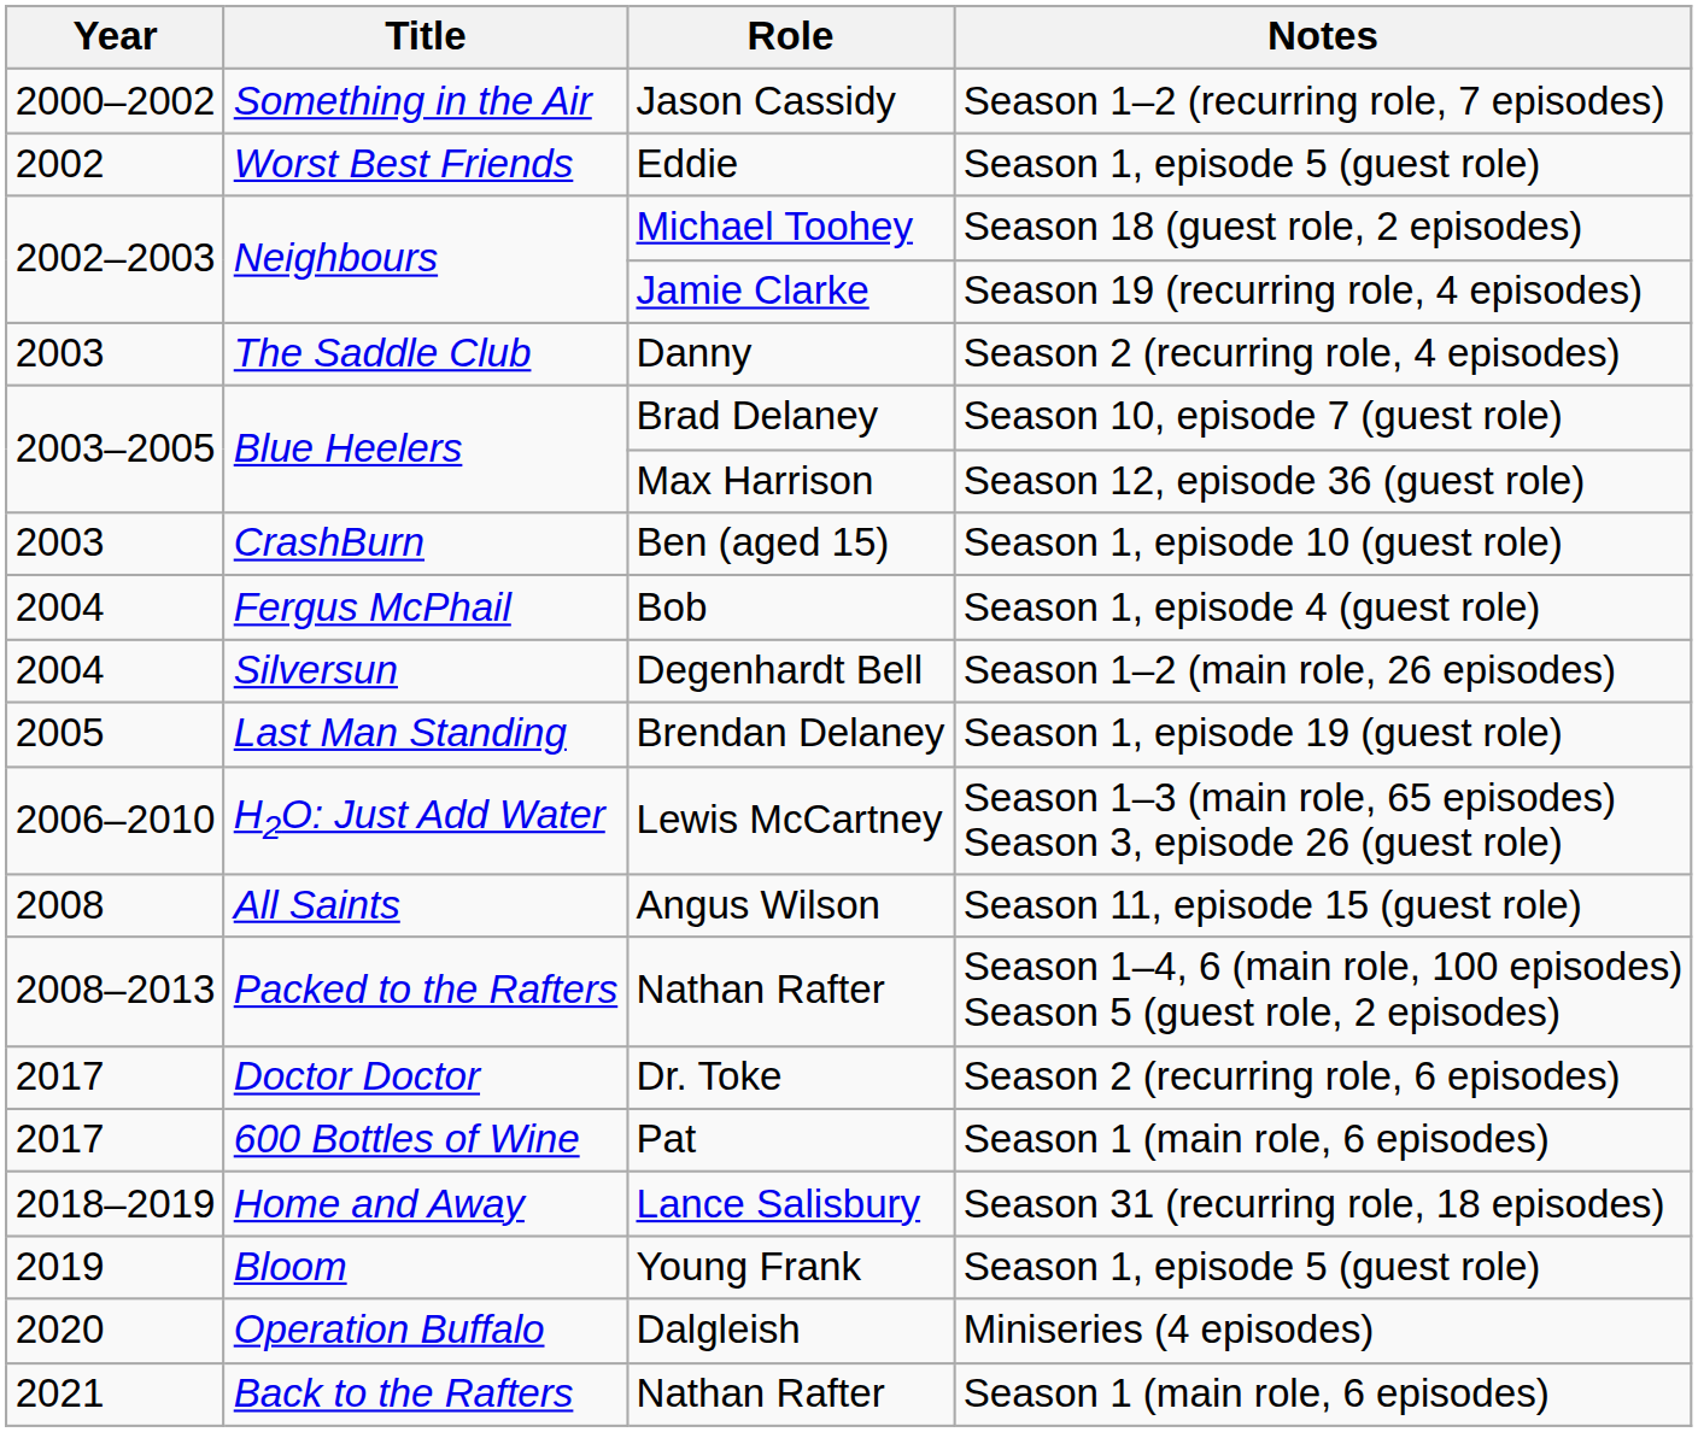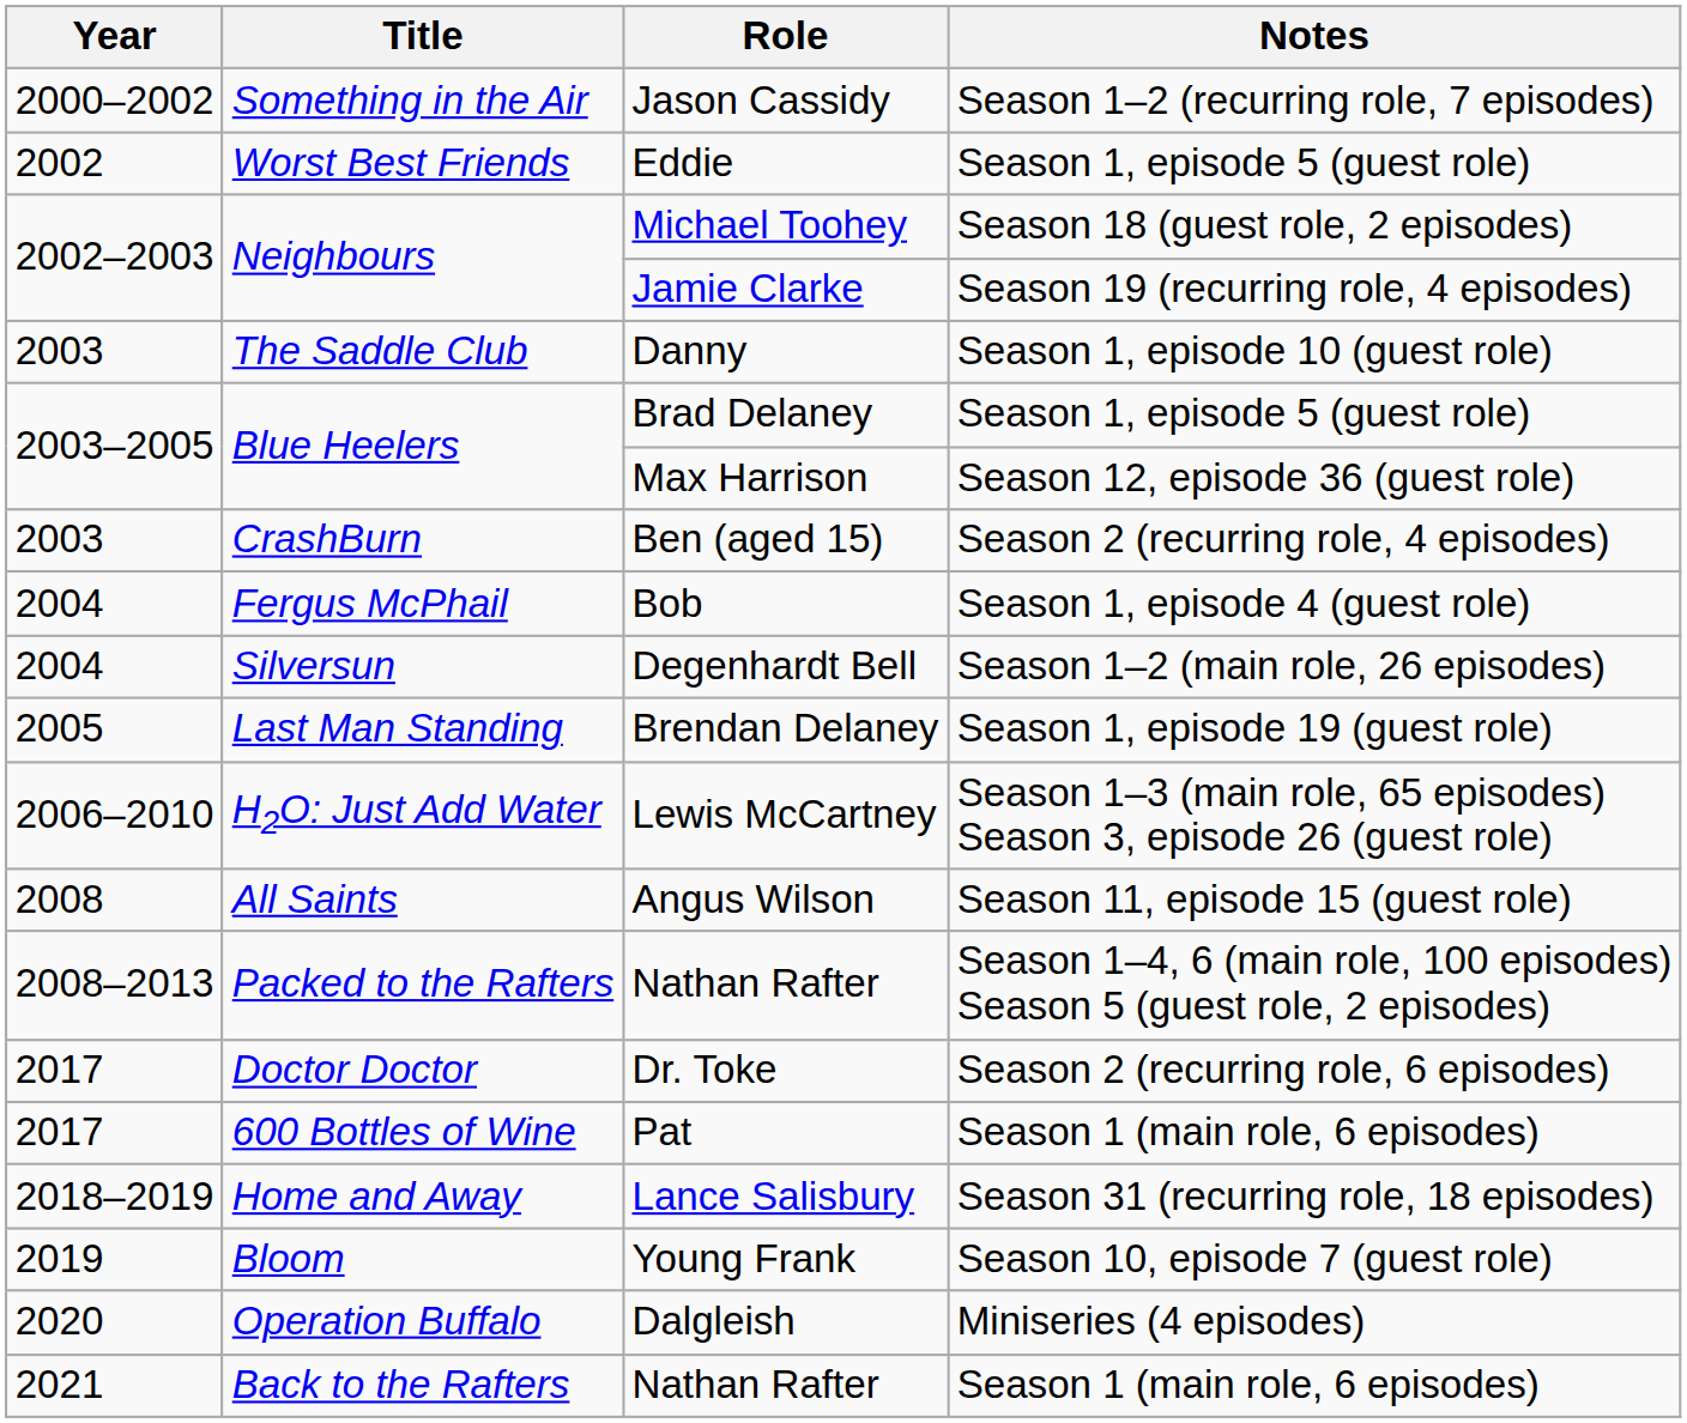Danny | Notes: Season 2 (recurring role, 4 episodes) -> Season 1, episode 10 (guest role)
Brad Delaney | Notes: Season 10, episode 7 (guest role) -> Season 1, episode 5 (guest role)
Ben (aged 15) | Notes: Season 1, episode 10 (guest role) -> Season 2 (recurring role, 4 episodes)
Young Frank | Notes: Season 1, episode 5 (guest role) -> Season 10, episode 7 (guest role)
